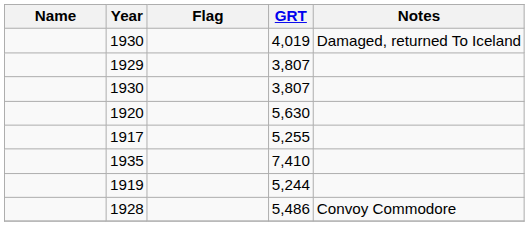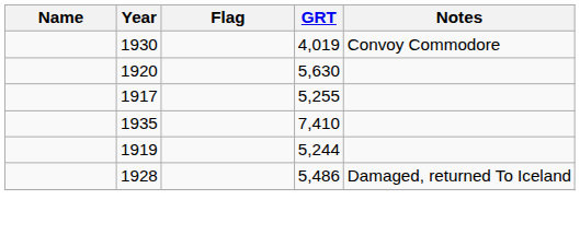1930 / 4,019 | Notes: Damaged, returned To Iceland -> Convoy Commodore
- row: 1929 | 3,807
- row: 1930 | 3,807
1928 | Notes: Convoy Commodore -> Damaged, returned To Iceland
